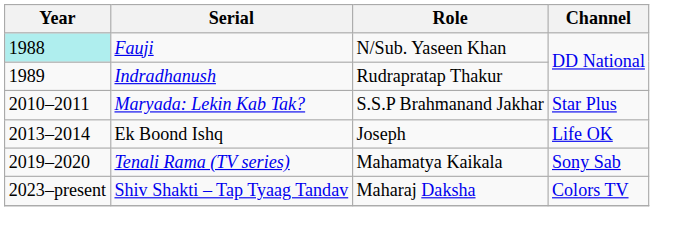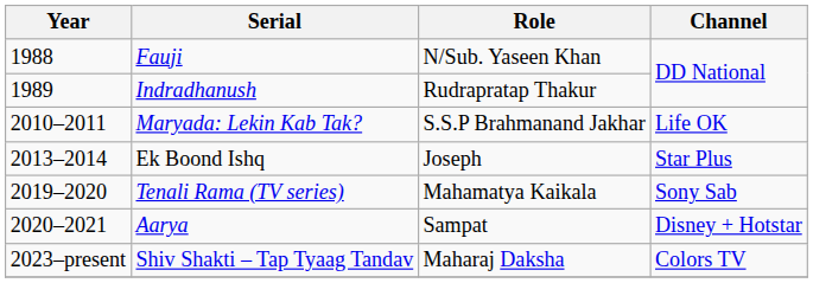Fauji | Year: paleturquoise background -> no background
Maryada: Lekin Kab Tak? | Channel: Star Plus -> Life OK
Ek Boond Ishq | Channel: Life OK -> Star Plus
+ row: 2020–2021 | Aarya | Sampat | Disney + Hotstar
